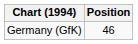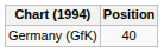Germany (GfK) | Position: 46 -> 40
